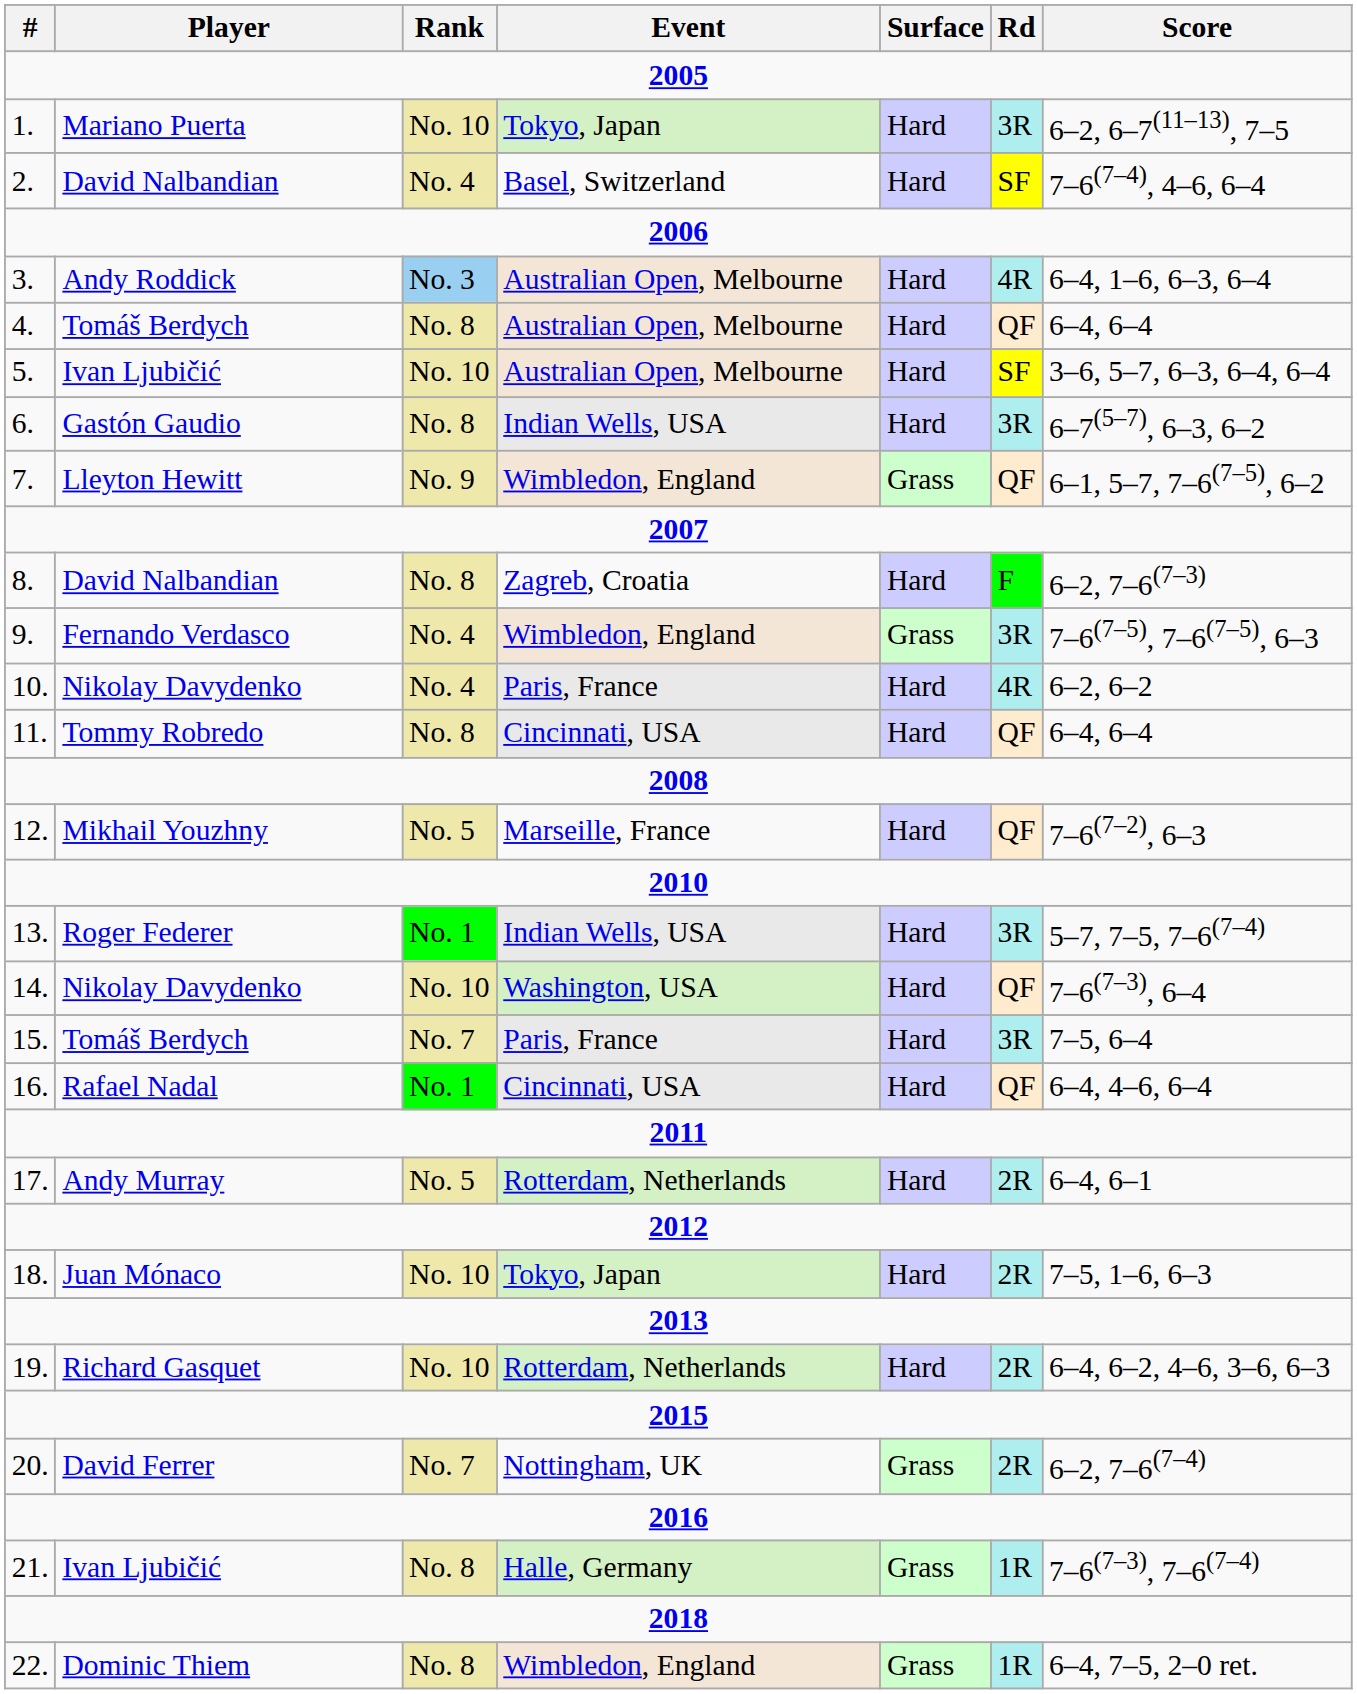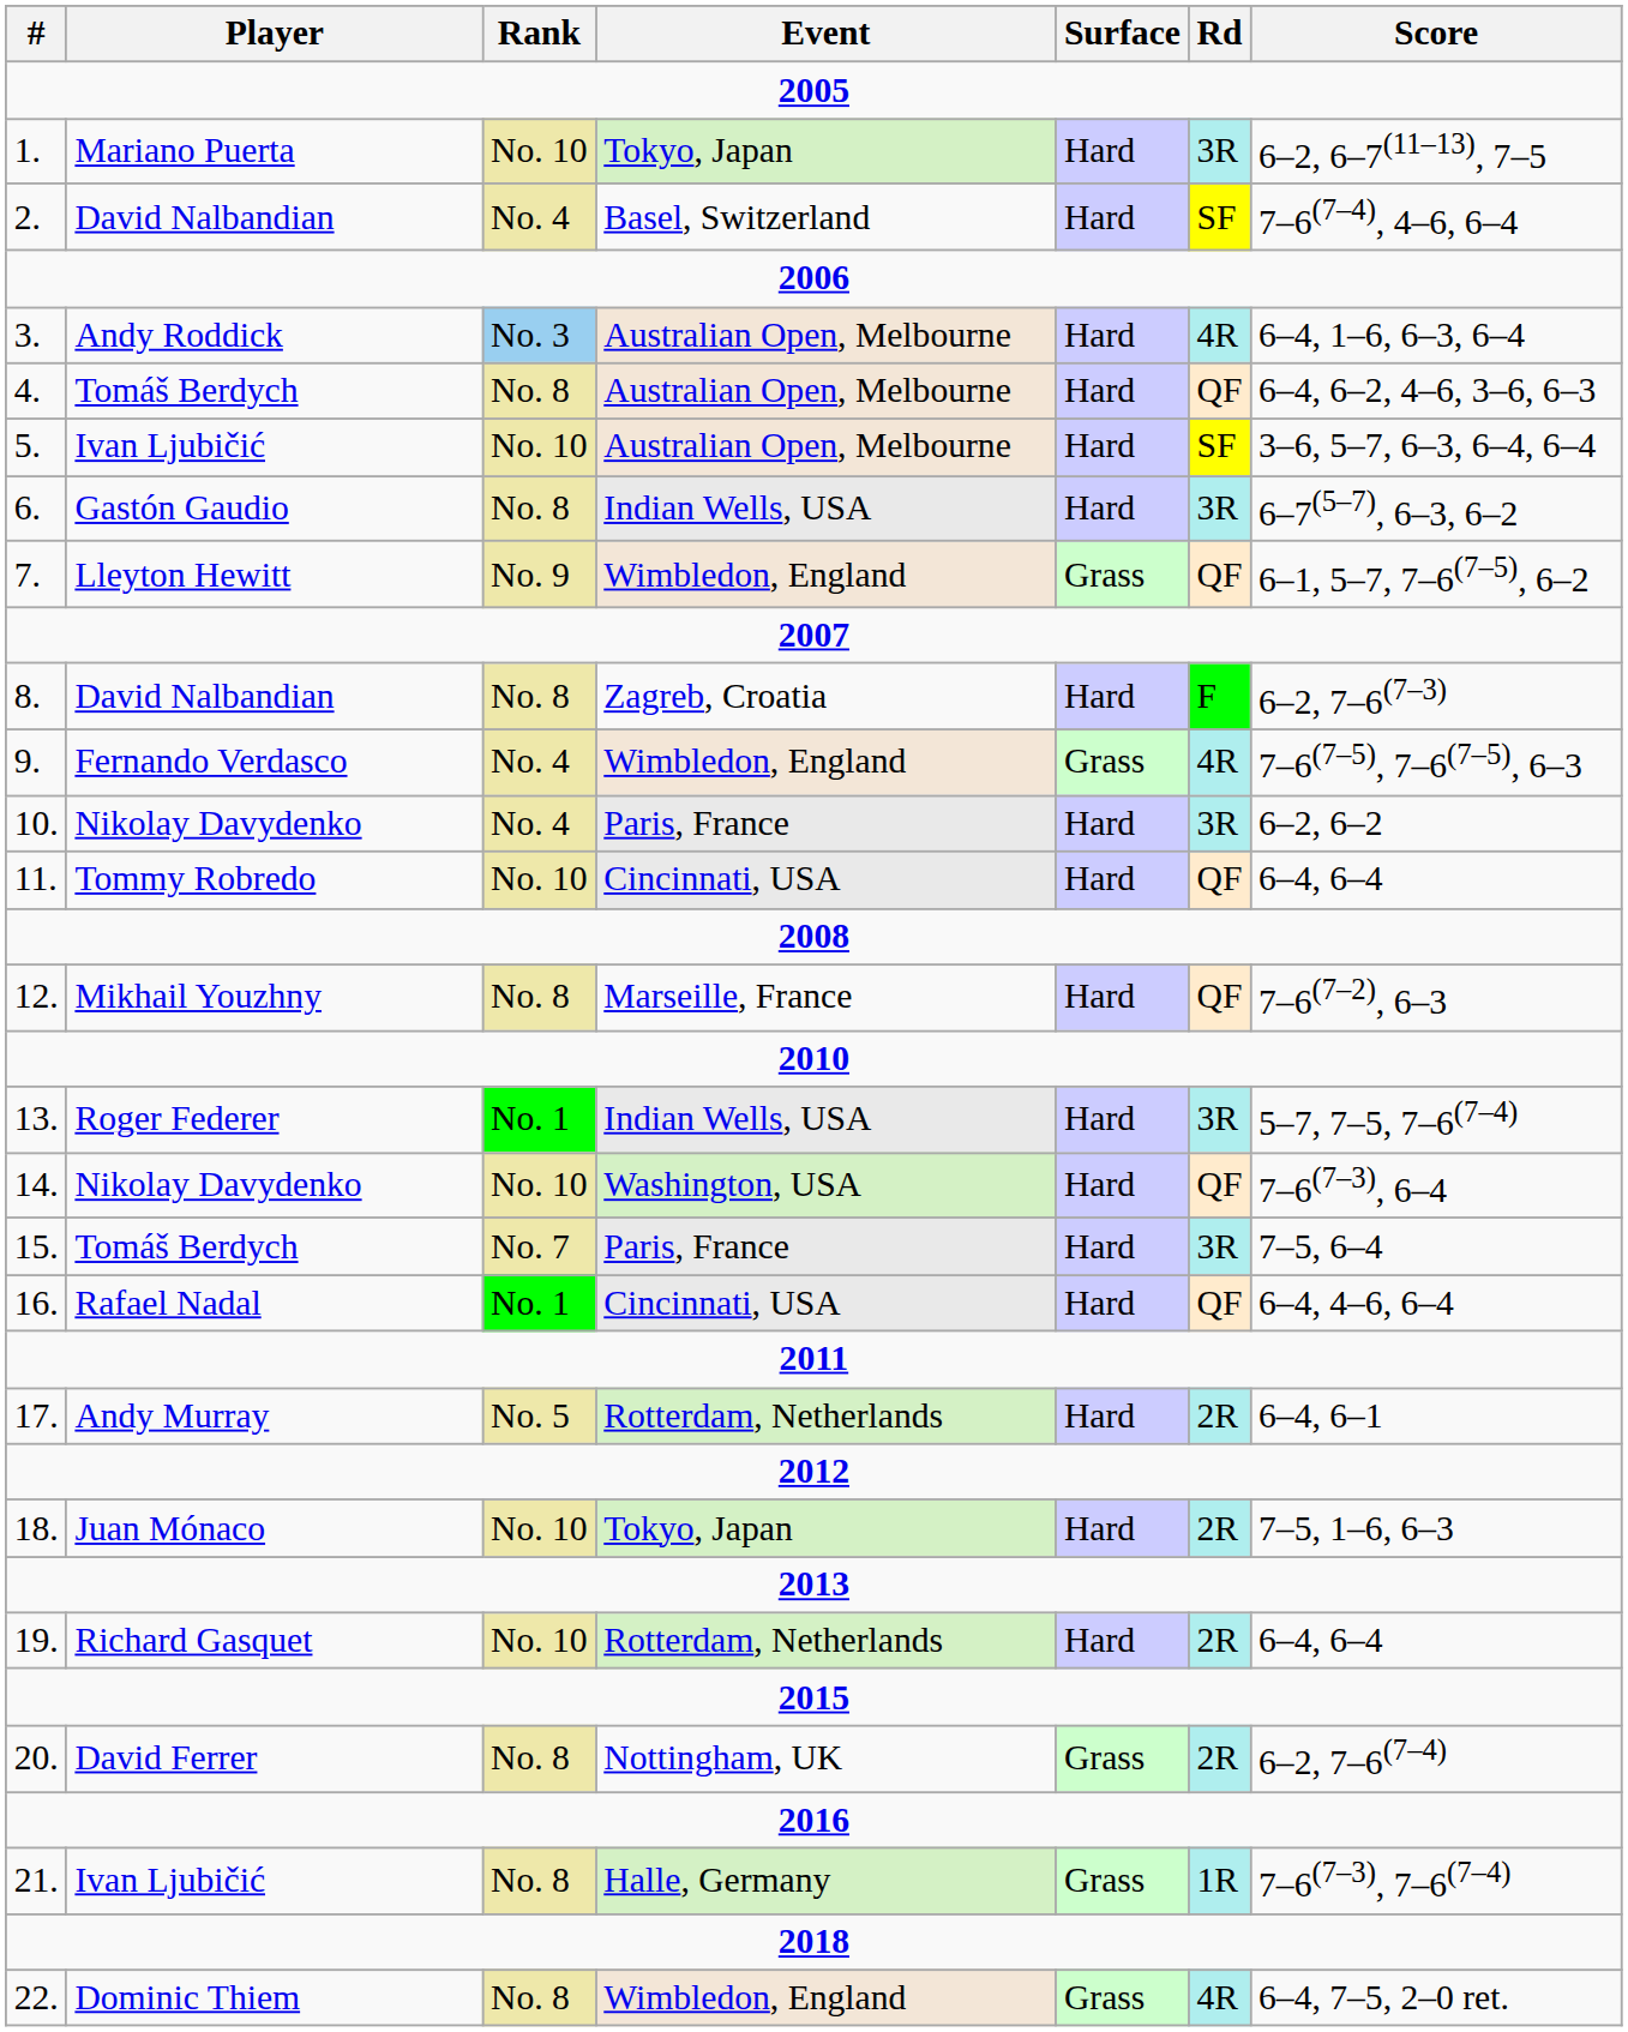4. | Score: 6–4, 6–4 -> 6–4, 6–2, 4–6, 3–6, 6–3
9. | Rd: 3R -> 4R
10. | Rd: 4R -> 3R
11. | Rank: No. 8 -> No. 10
12. | Rank: No. 5 -> No. 8
19. | Score: 6–4, 6–2, 4–6, 3–6, 6–3 -> 6–4, 6–4
20. | Rank: No. 7 -> No. 8
22. | Rd: 1R -> 4R
